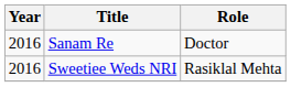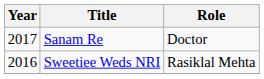Sanam Re | Year: 2016 -> 2017
